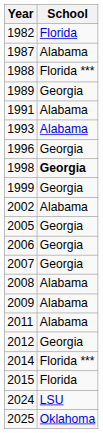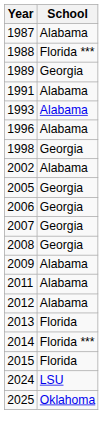- row: 1982 | Florida
1996 | School: Georgia -> Alabama
1998 | School: bold -> normal
- row: 1999 | Georgia
2008 | School: Alabama -> Georgia
2012 | School: Georgia -> Alabama
+ row: 2013 | Florida
